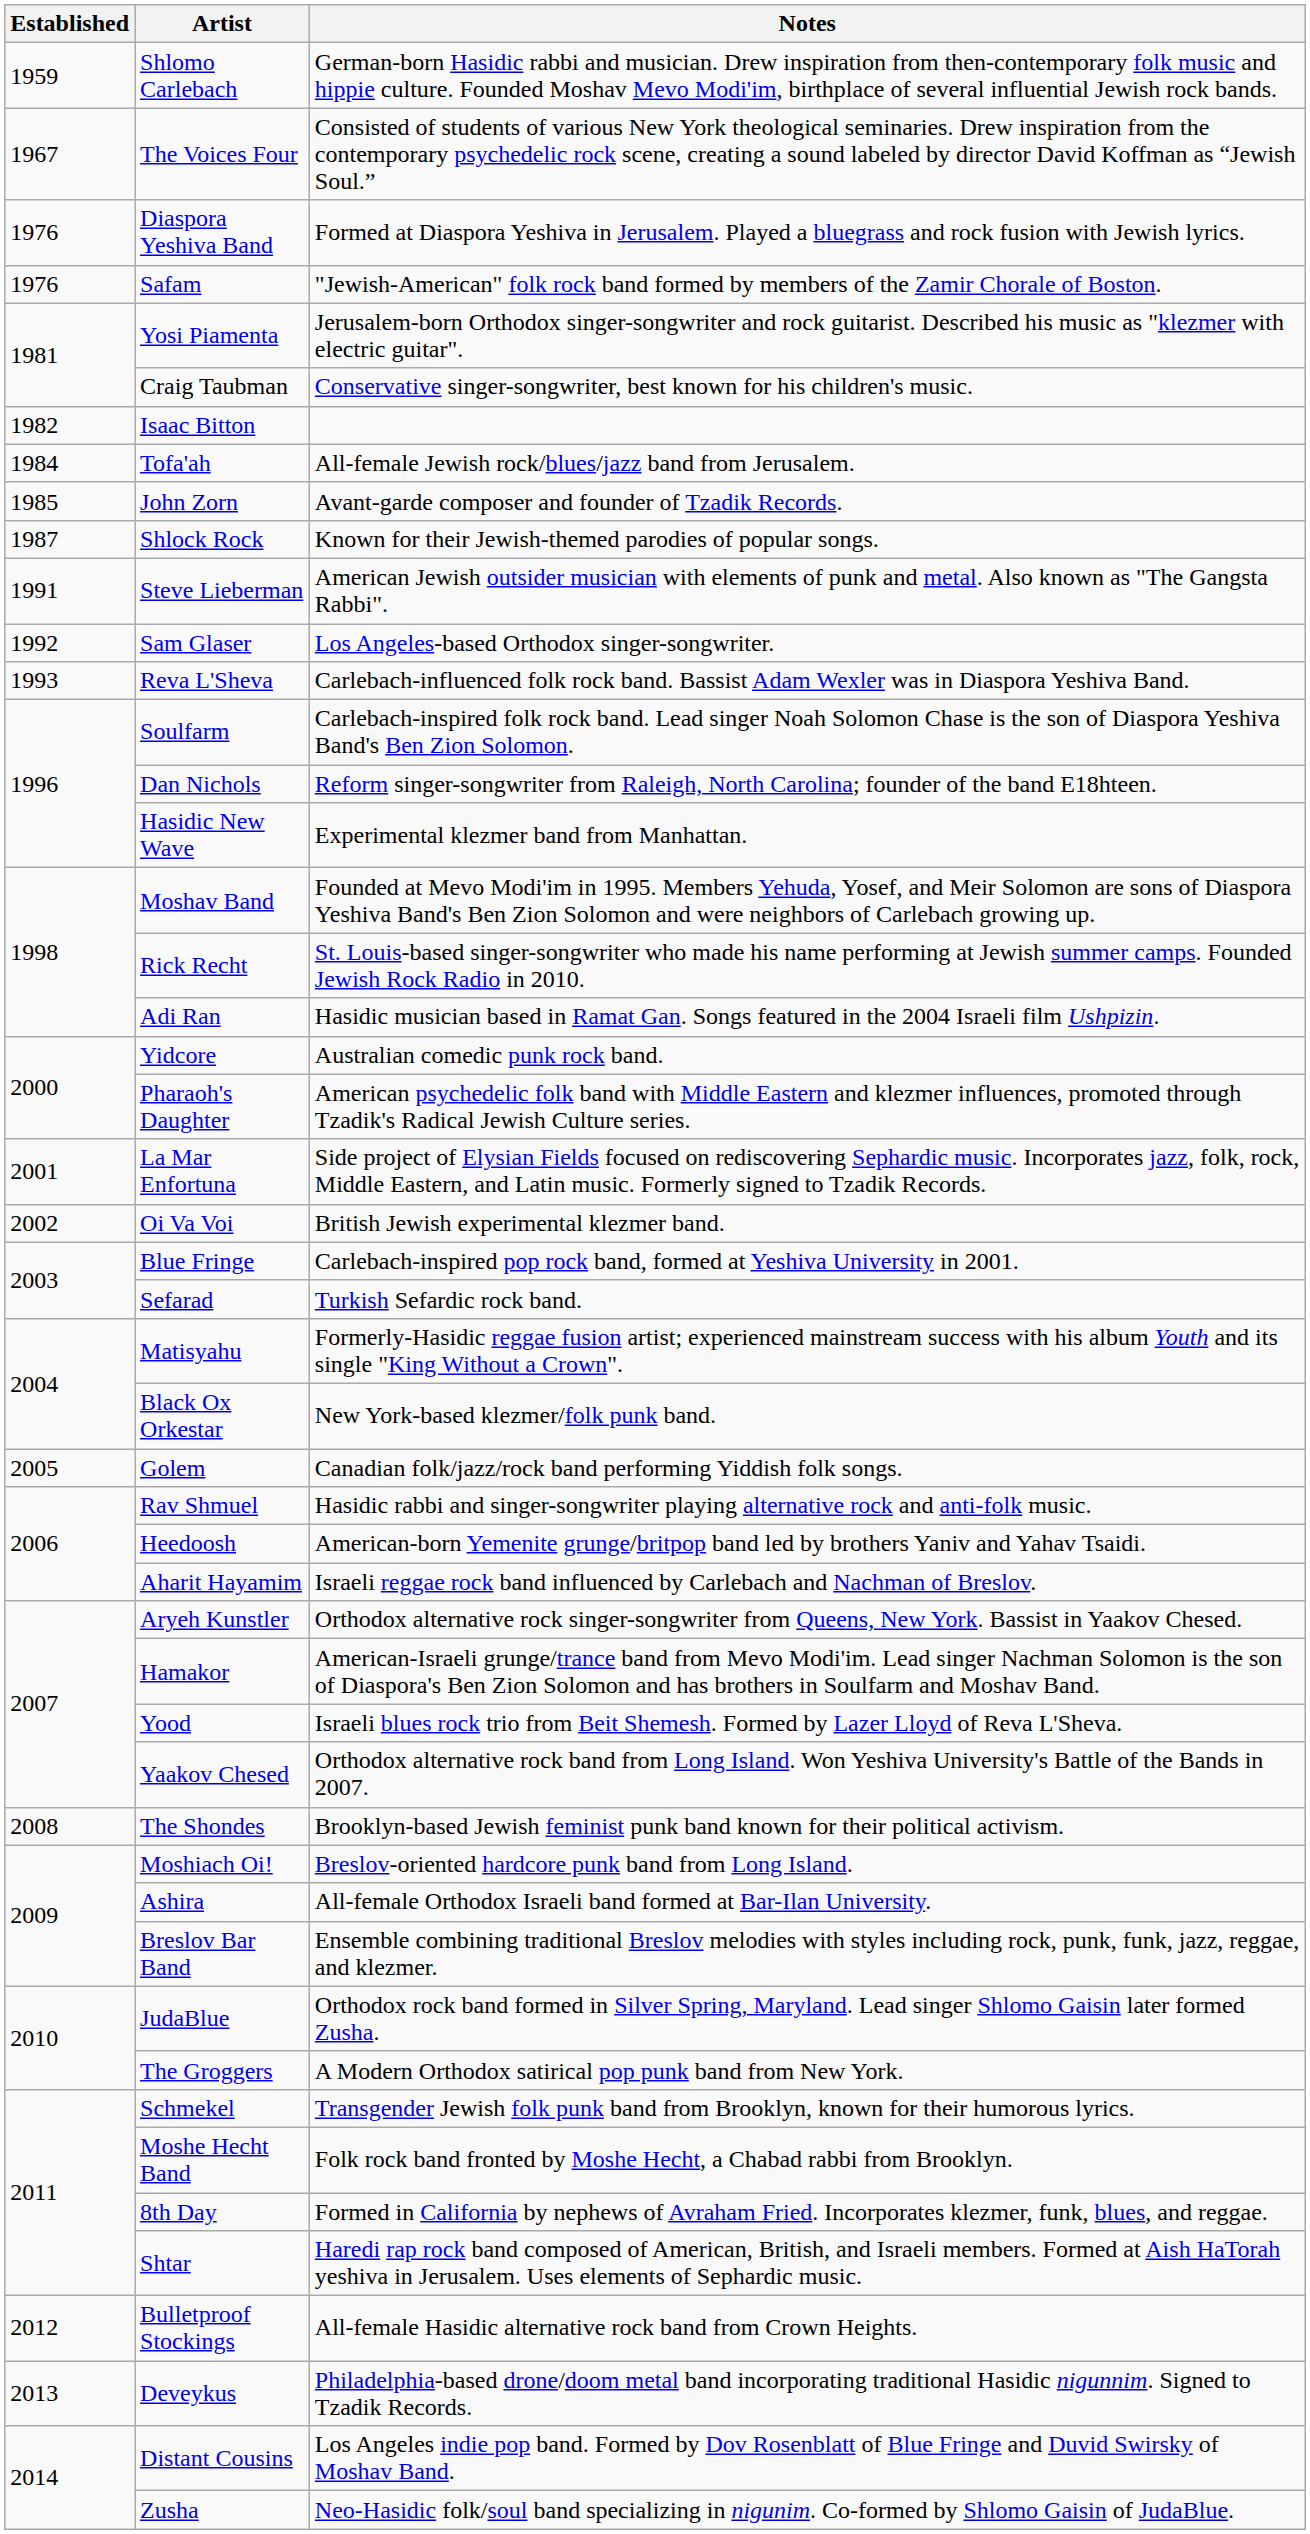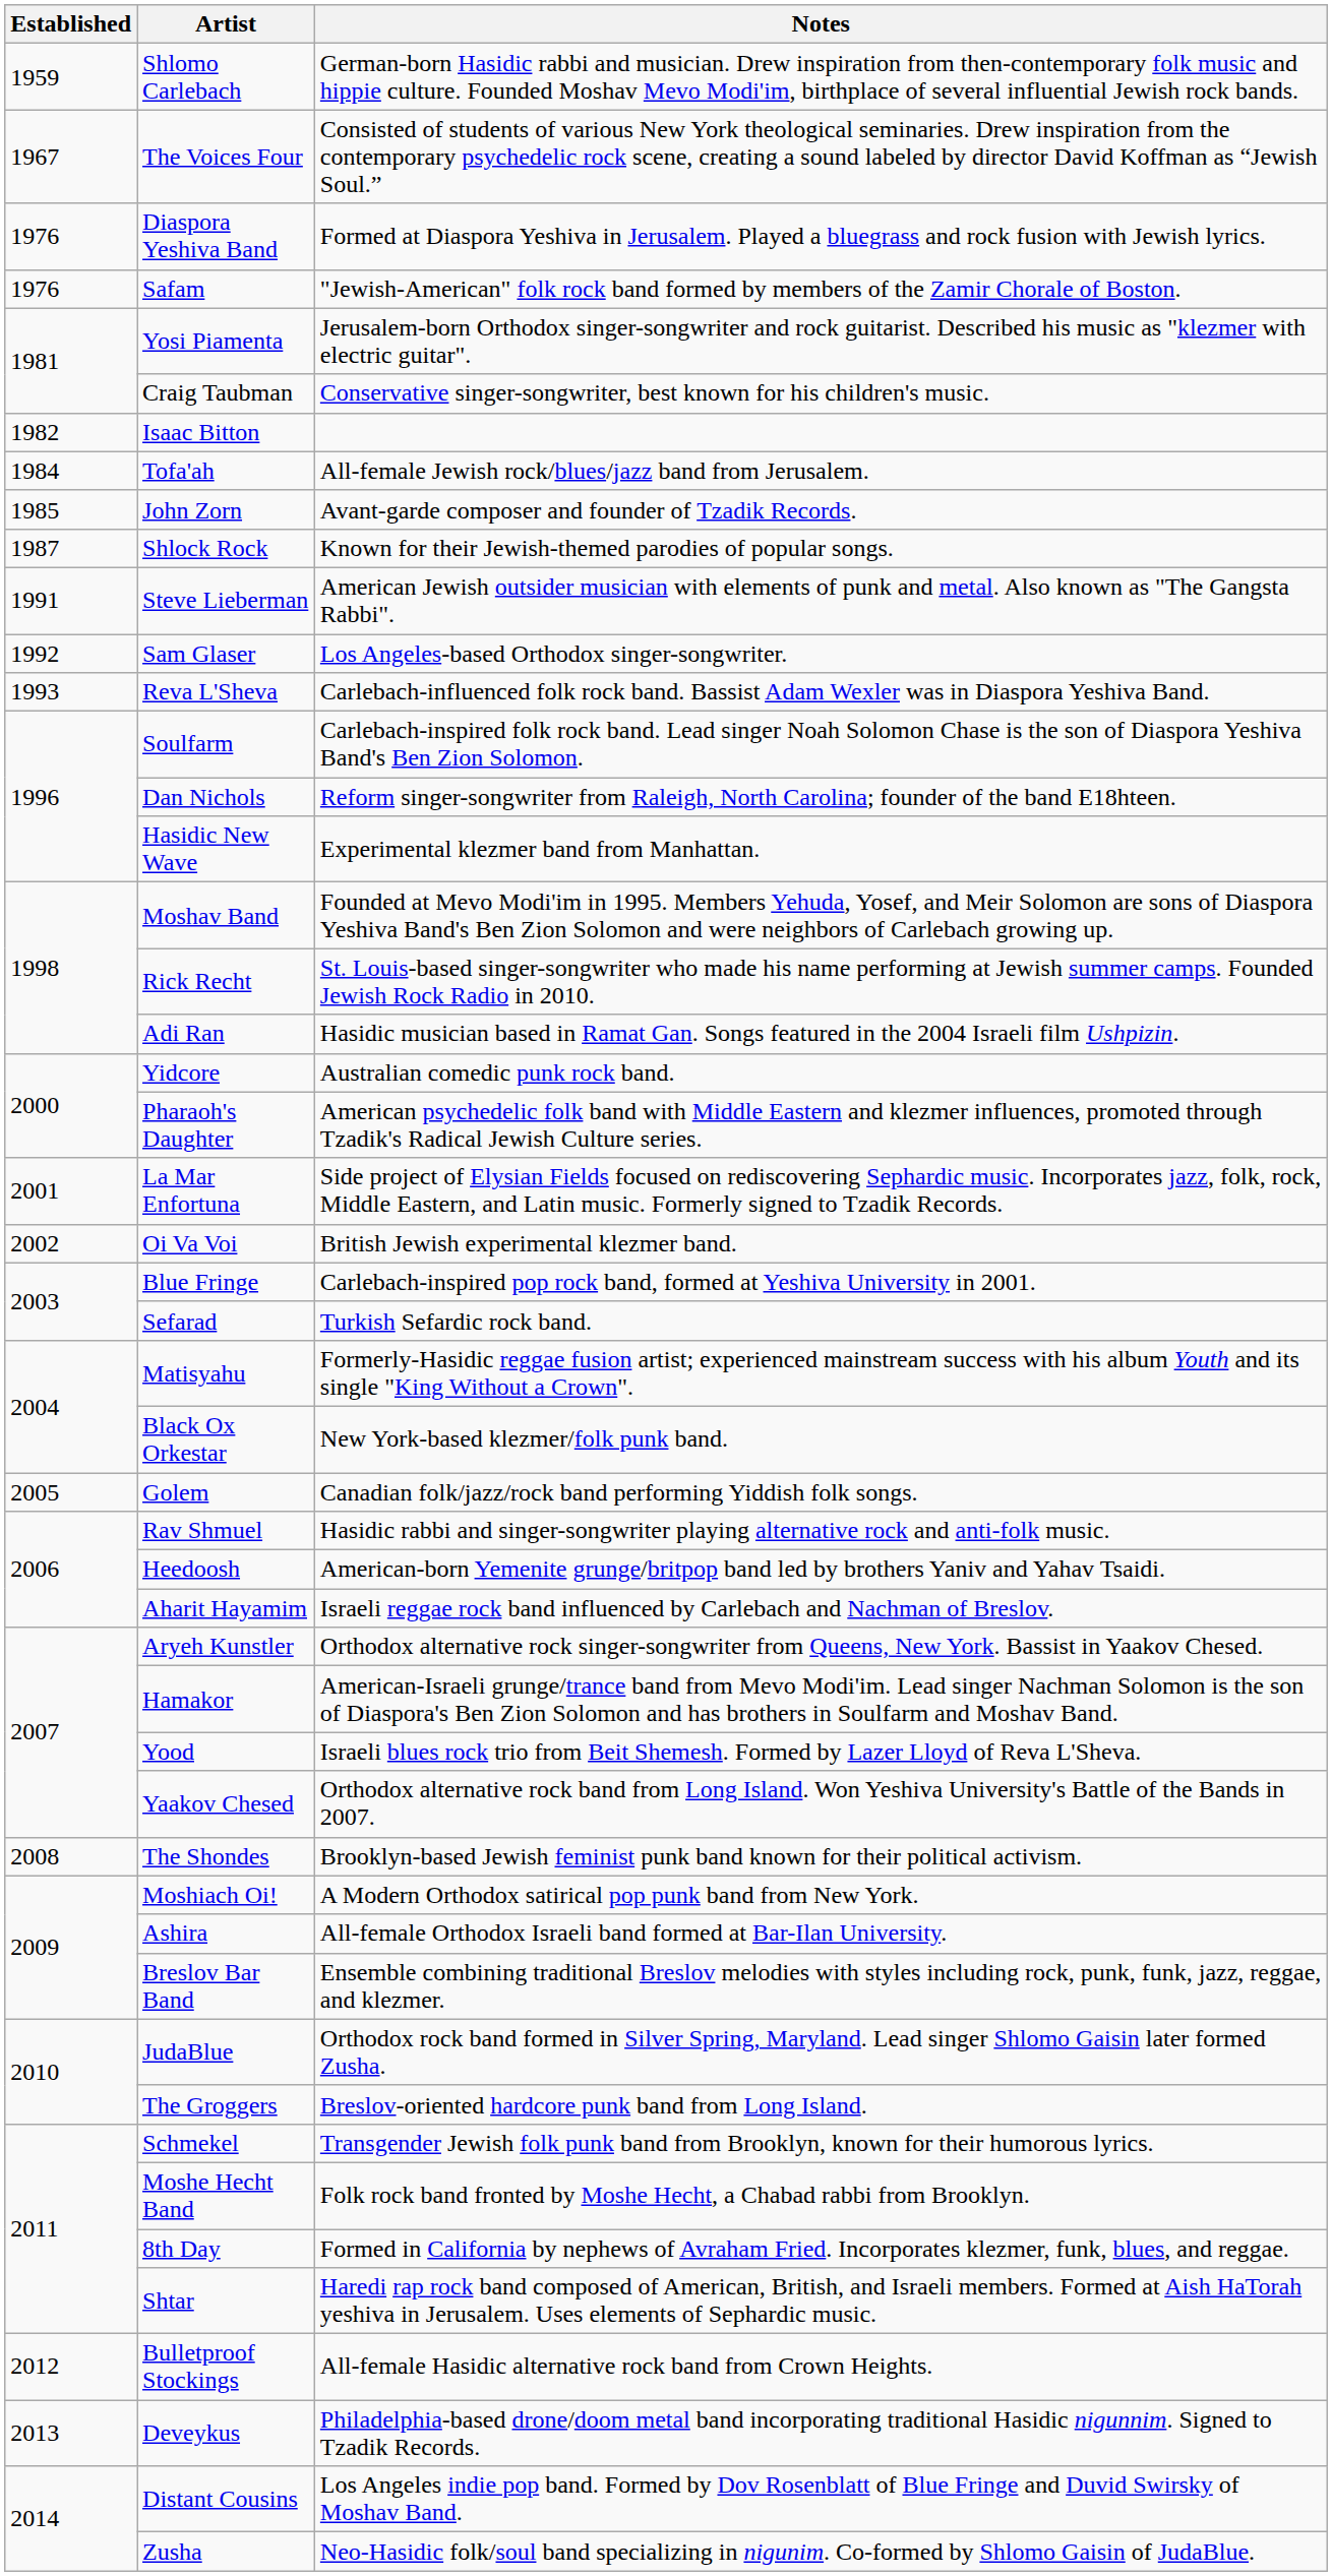Moshiach Oi! | Notes: Breslov-oriented hardcore punk band from Long Island. -> A Modern Orthodox satirical pop punk band from New York.
The Groggers | Notes: A Modern Orthodox satirical pop punk band from New York. -> Breslov-oriented hardcore punk band from Long Island.
